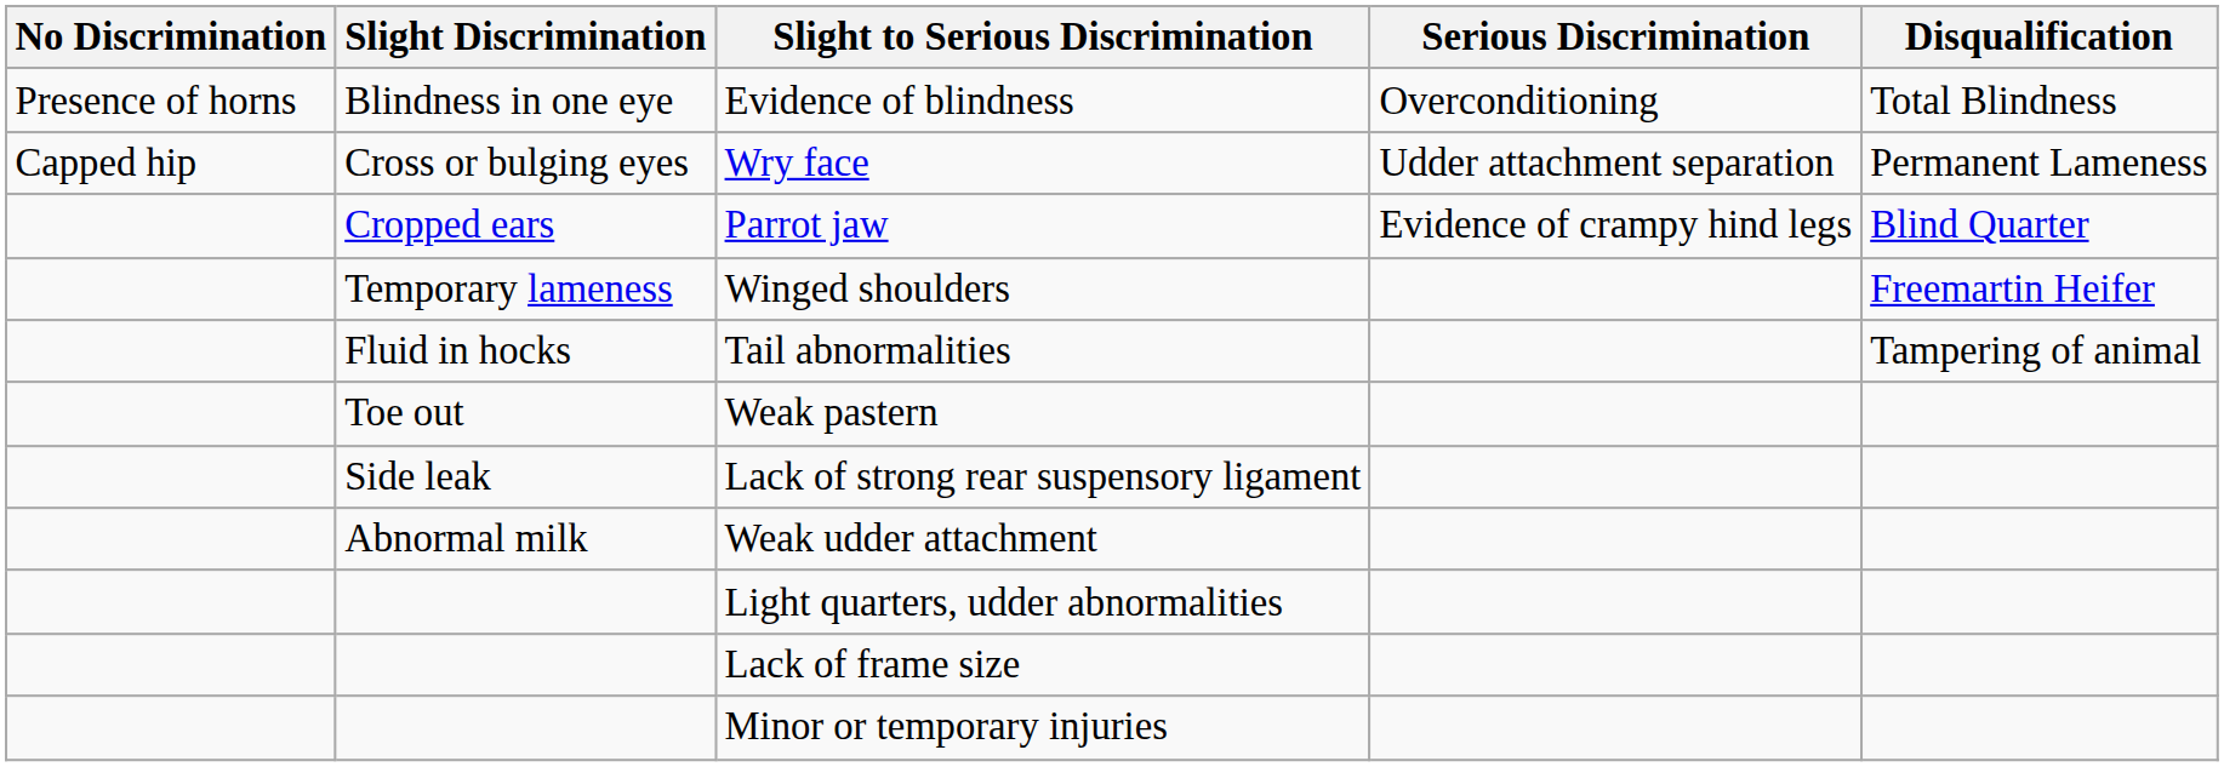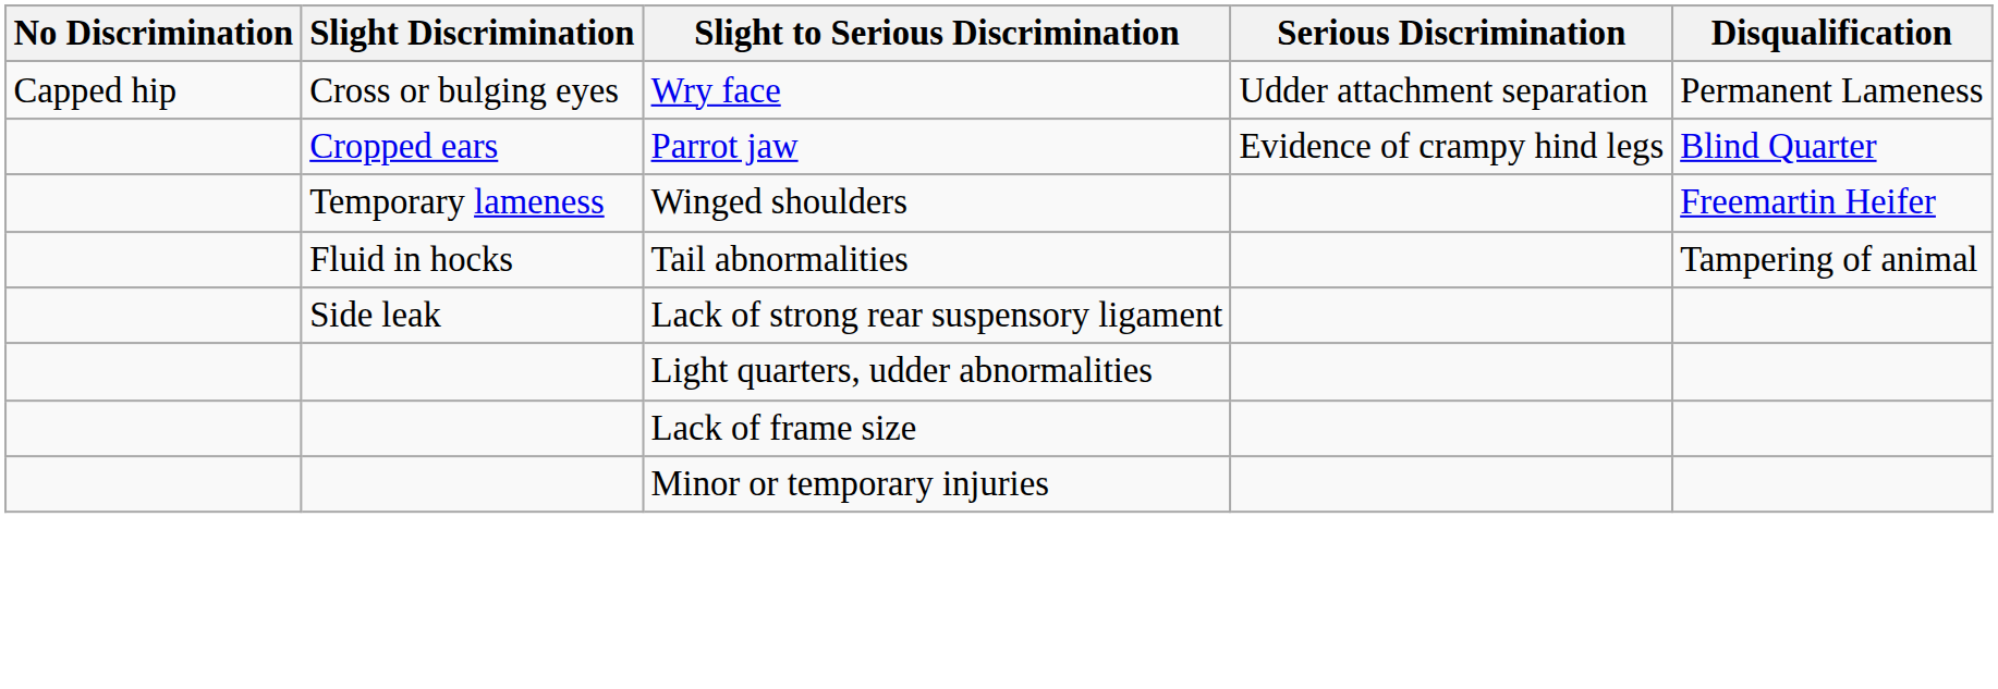- row: Presence of horns | Blindness in one eye | Evidence of blindness | Overconditioning | Total Blindness
- row: Toe out | Weak pastern
- row: Abnormal milk | Weak udder attachment
